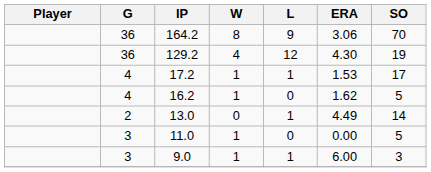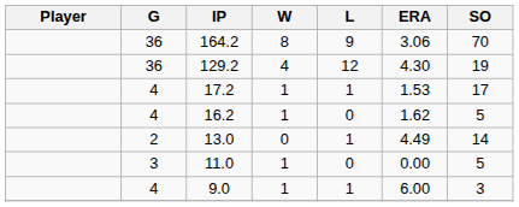9.0 | G: 3 -> 4
